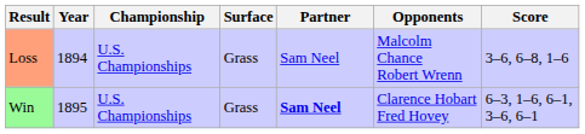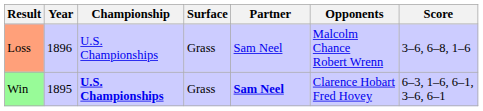Loss | Year: 1894 -> 1896
Win | Championship: normal -> bold
